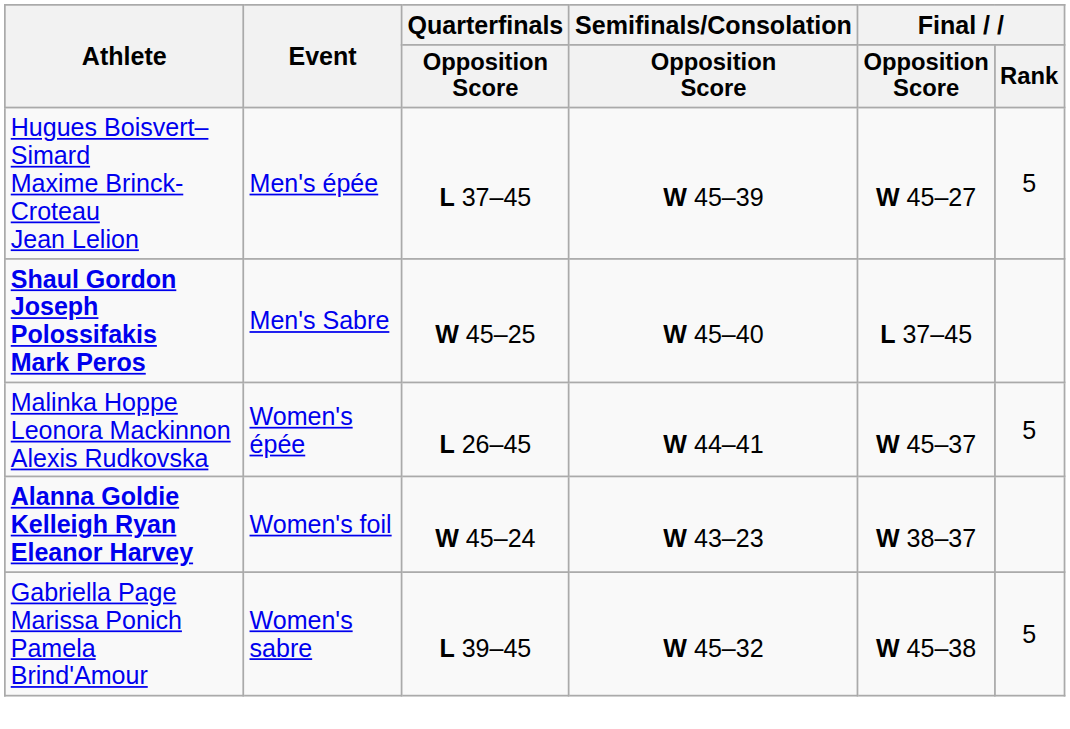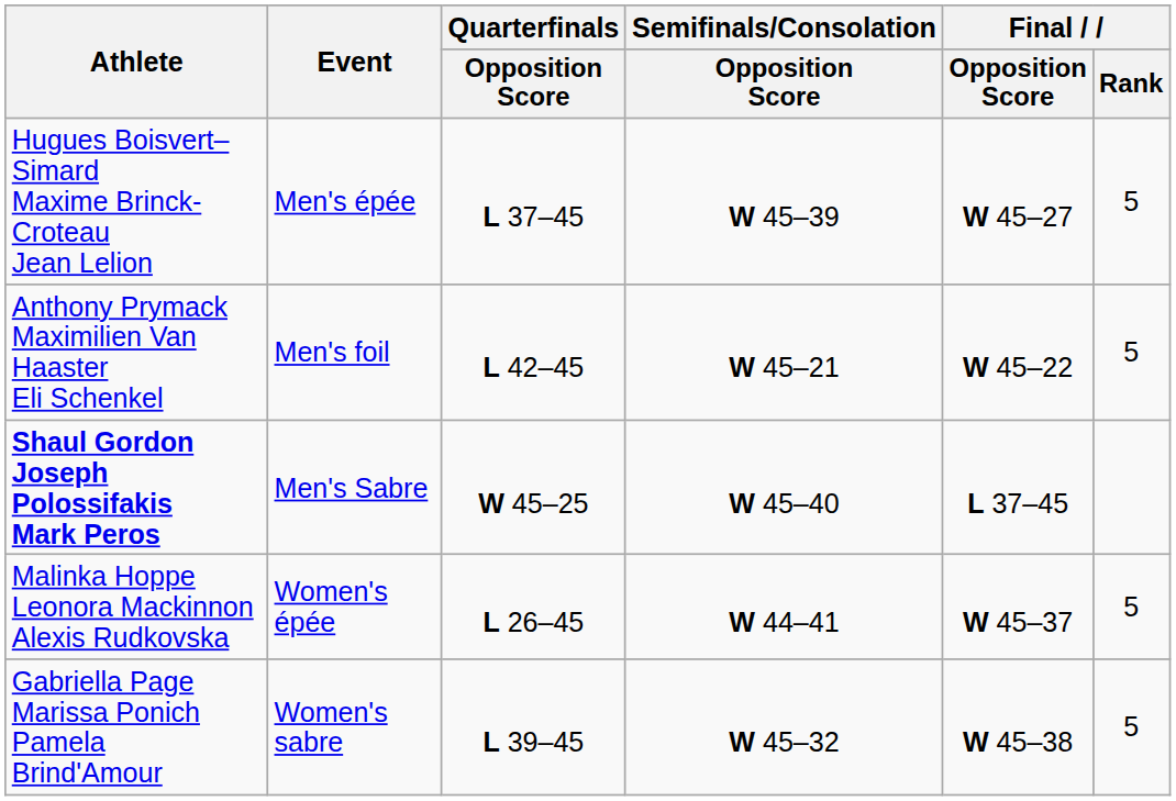+ row: Anthony Prymack Maximilien Van Haaster Eli Schenkel | Men's foil | L 42–45 | W 45–21 | W 45–22 | 5
- row: Alanna Goldie Kelleigh Ryan Eleanor Harvey | Women's foil | W 45–24 | W 43–23 | W 38–37
